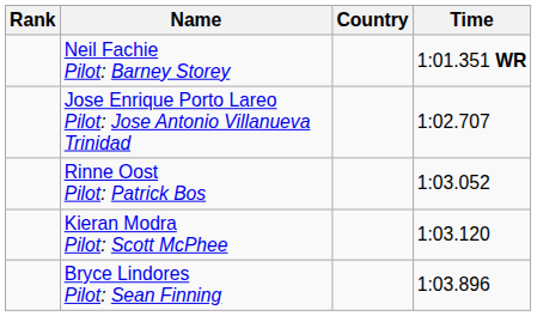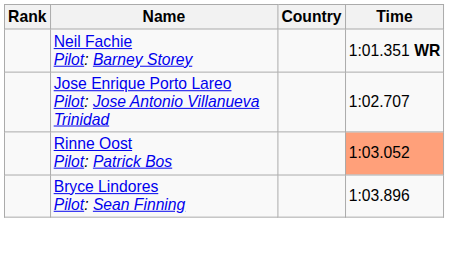Rinne Oost Pilot: Patrick Bos | Time: no background -> lightsalmon background
- row: Kieran Modra Pilot: Scott McPhee | 1:03.120
